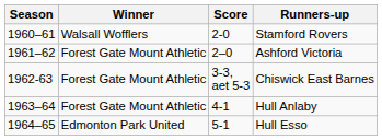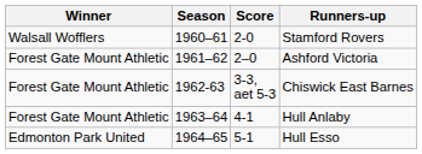columns swapped: Season <-> Winner
